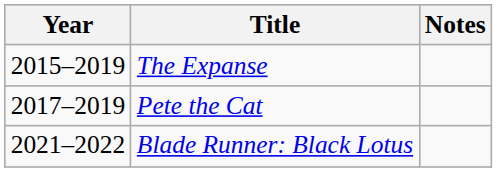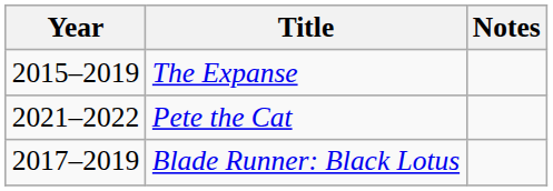Pete the Cat | Year: 2017–2019 -> 2021–2022
Blade Runner: Black Lotus | Year: 2021–2022 -> 2017–2019
